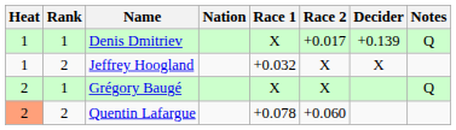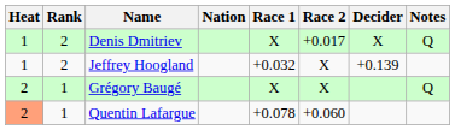Denis Dmitriev | Rank: 1 -> 2
Denis Dmitriev | Decider: +0.139 -> X
Jeffrey Hoogland | Decider: X -> +0.139
Quentin Lafargue | Rank: 2 -> 1
